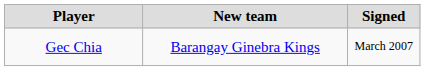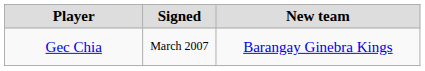columns swapped: Signed <-> New team
